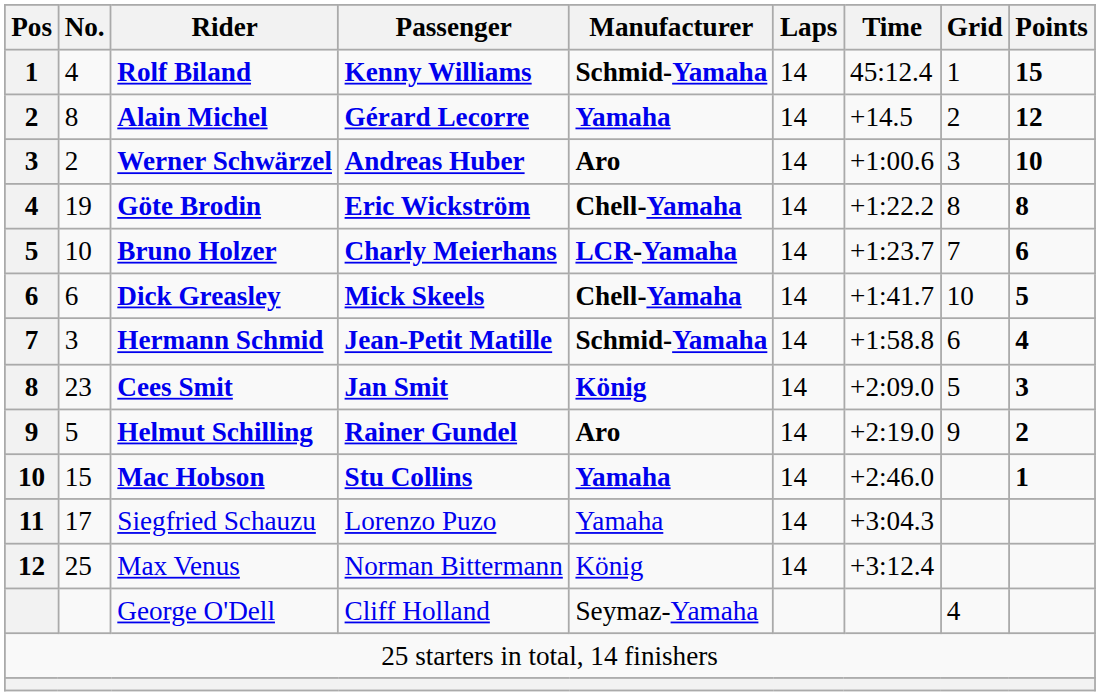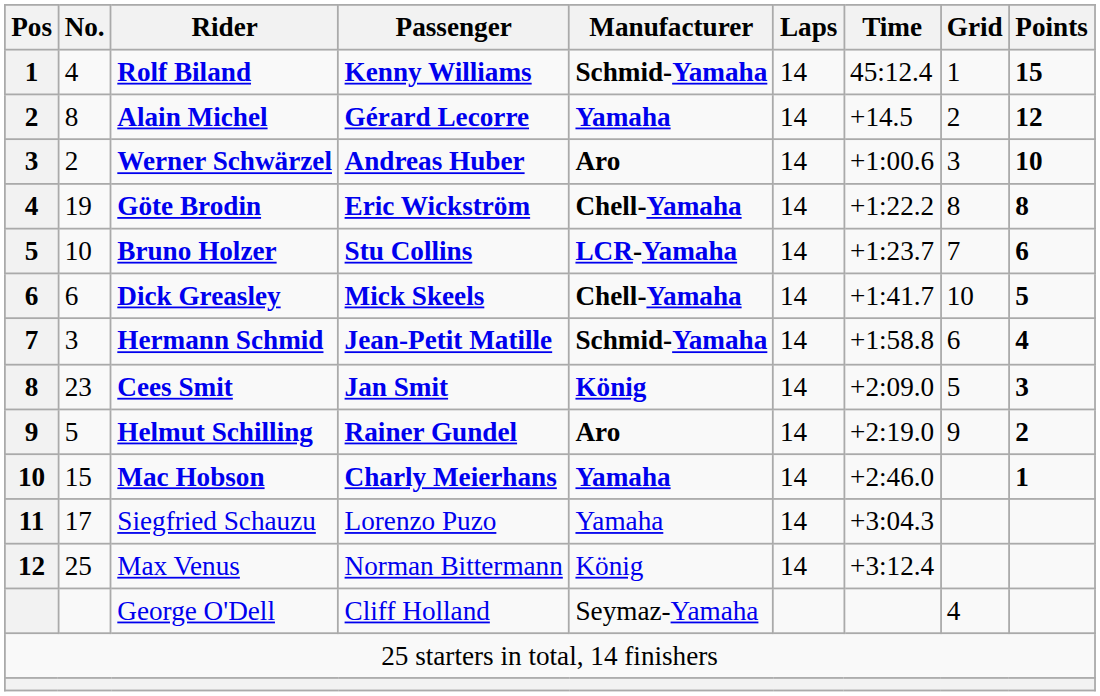Bruno Holzer | Passenger: Charly Meierhans -> Stu Collins
Mac Hobson | Passenger: Stu Collins -> Charly Meierhans
